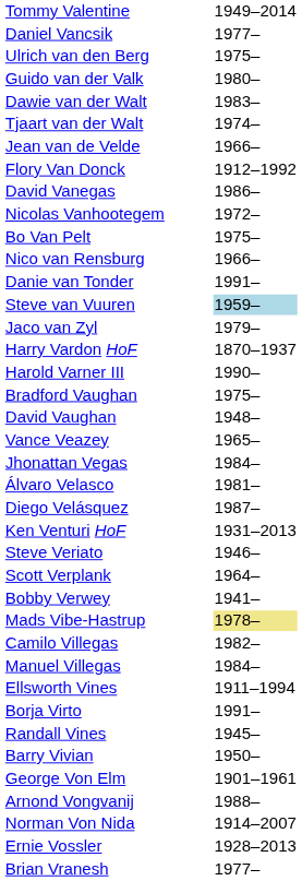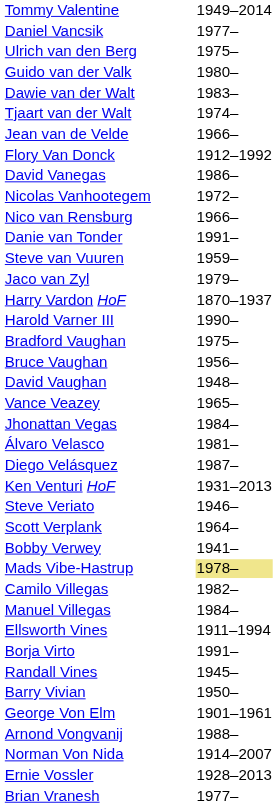- row: Bo Van Pelt | 1975–
Steve van Vuuren | column 2: lightblue background -> no background
+ row: Bruce Vaughan | 1956–
